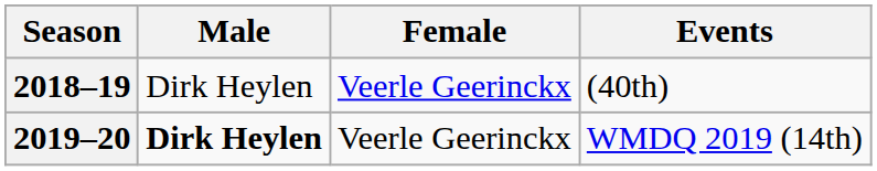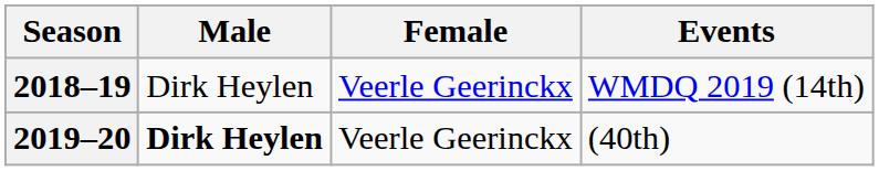2018–19 | Events: (40th) -> WMDQ 2019 (14th)
2019–20 | Events: WMDQ 2019 (14th) -> (40th)
